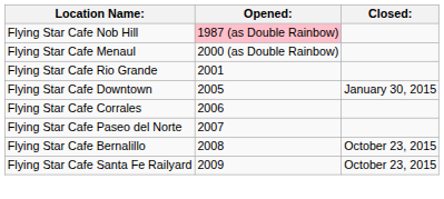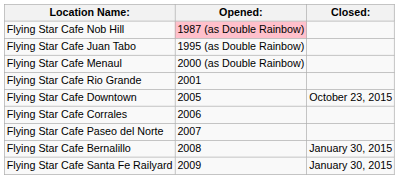+ row: Flying Star Cafe Juan Tabo | 1995 (as Double Rainbow)
Flying Star Cafe Downtown | Closed:: January 30, 2015 -> October 23, 2015
Flying Star Cafe Bernalillo | Closed:: October 23, 2015 -> January 30, 2015
Flying Star Cafe Santa Fe Railyard | Closed:: October 23, 2015 -> January 30, 2015
